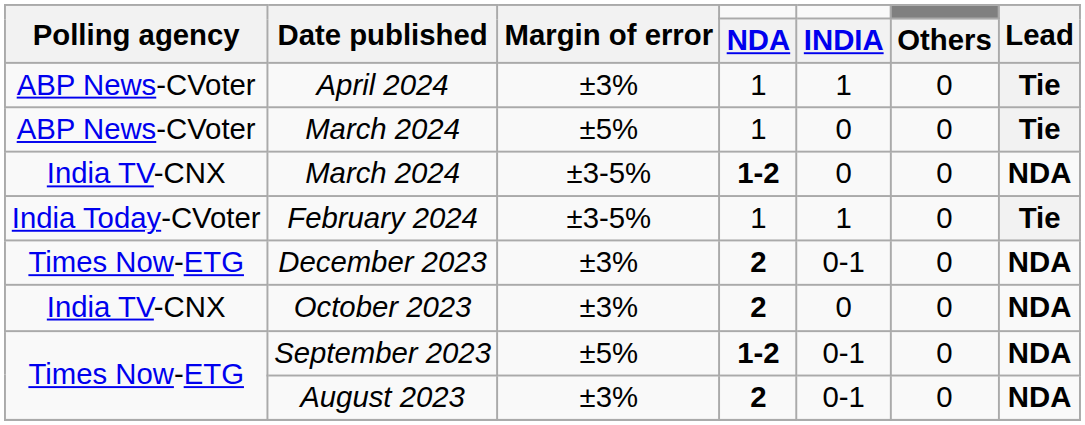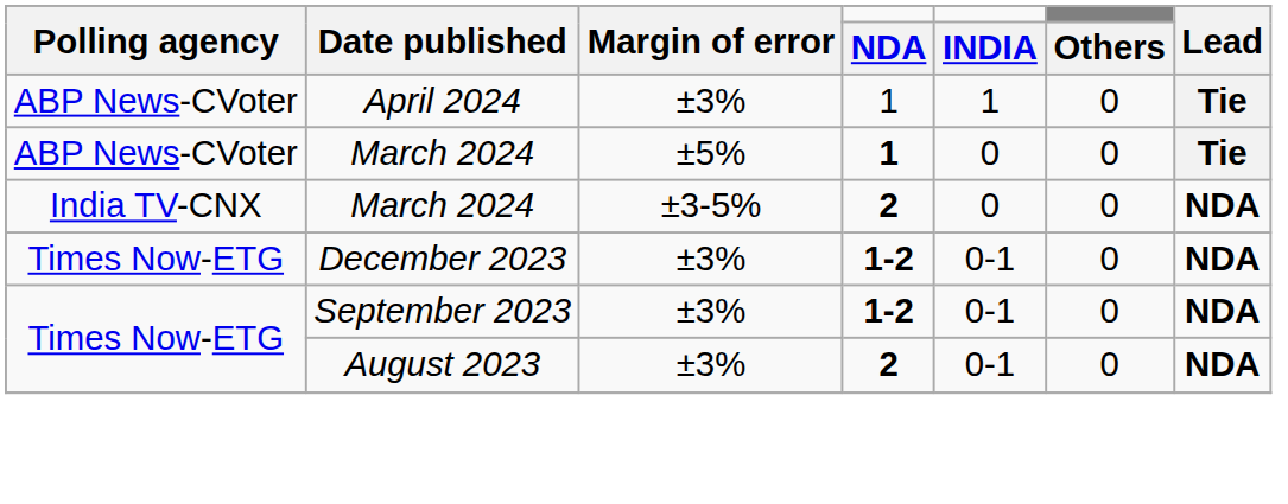ABP News-CVoter / March 2024 | NDA: normal -> bold
India TV-CNX / March 2024 | NDA: 1-2 -> 2
- row: India Today-CVoter | February 2024 | ±3-5% | 1 | 1 | 0 | Tie
December 2023 | NDA: 2 -> 1-2
- row: India TV-CNX | October 2023 | ±3% | 2 | 0 | 0 | NDA
September 2023 | Margin of error: ±5% -> ±3%
